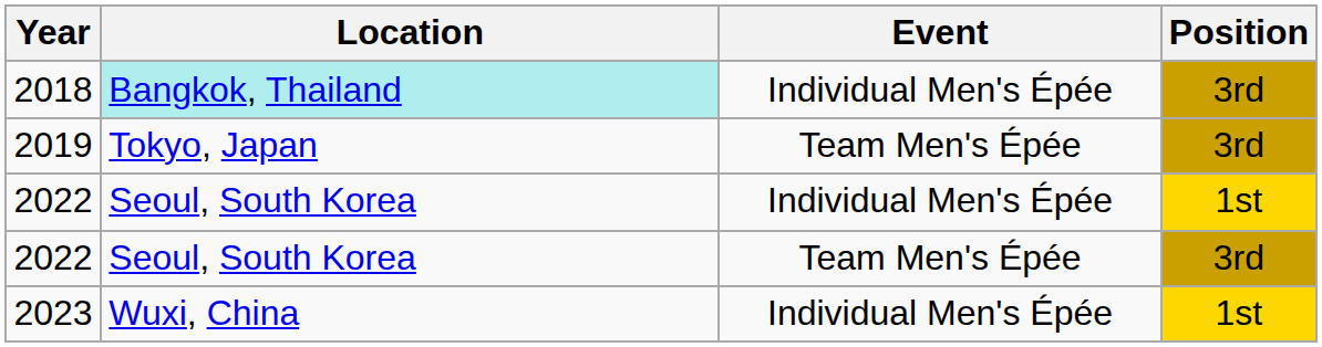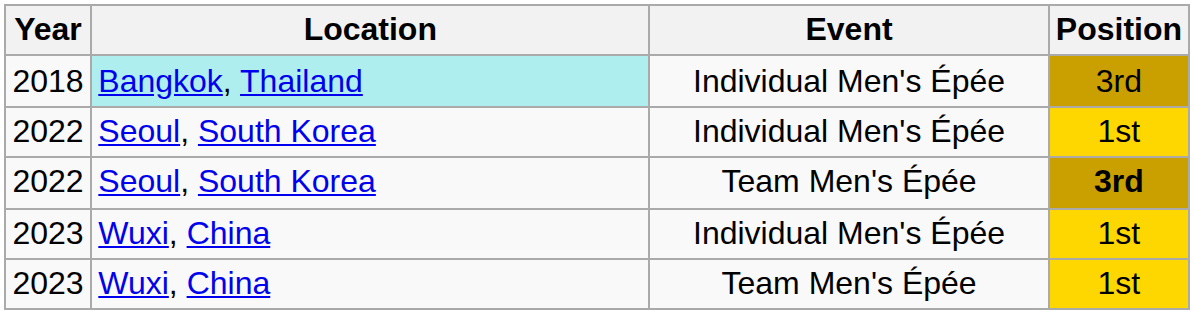- row: 2019 | Tokyo, Japan | Team Men's Épée | 3rd
2022 / Team Men's Épée | Position: normal -> bold
+ row: 2023 | Wuxi, China | Team Men's Épée | 1st
